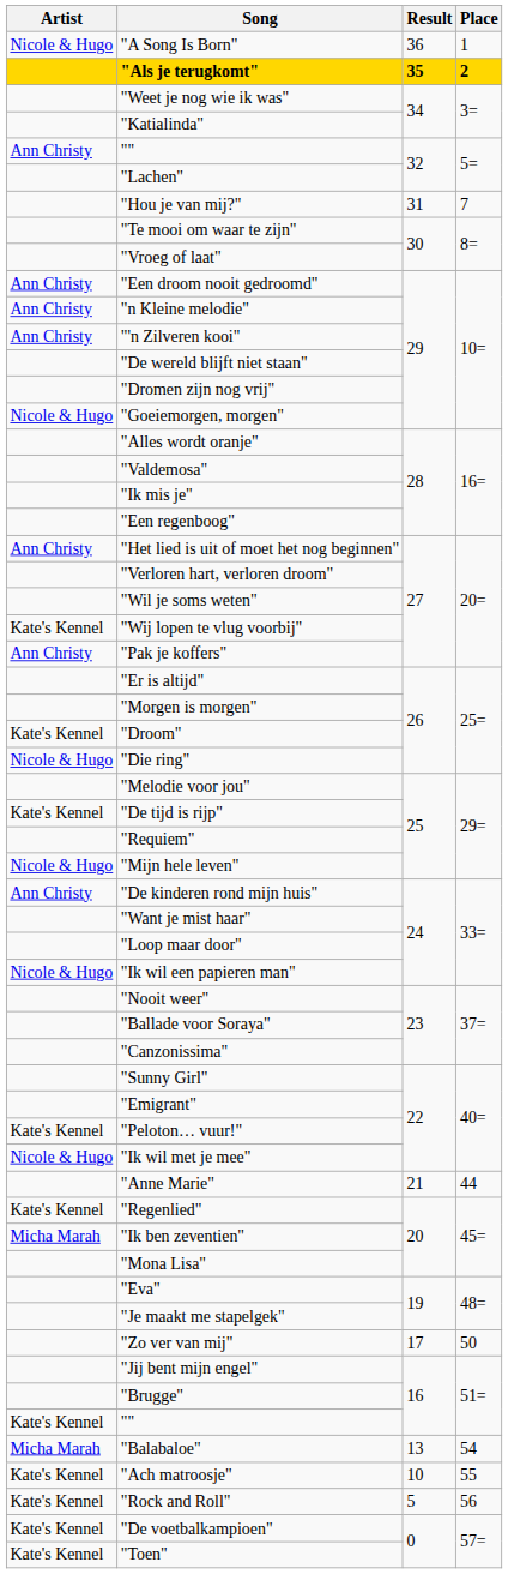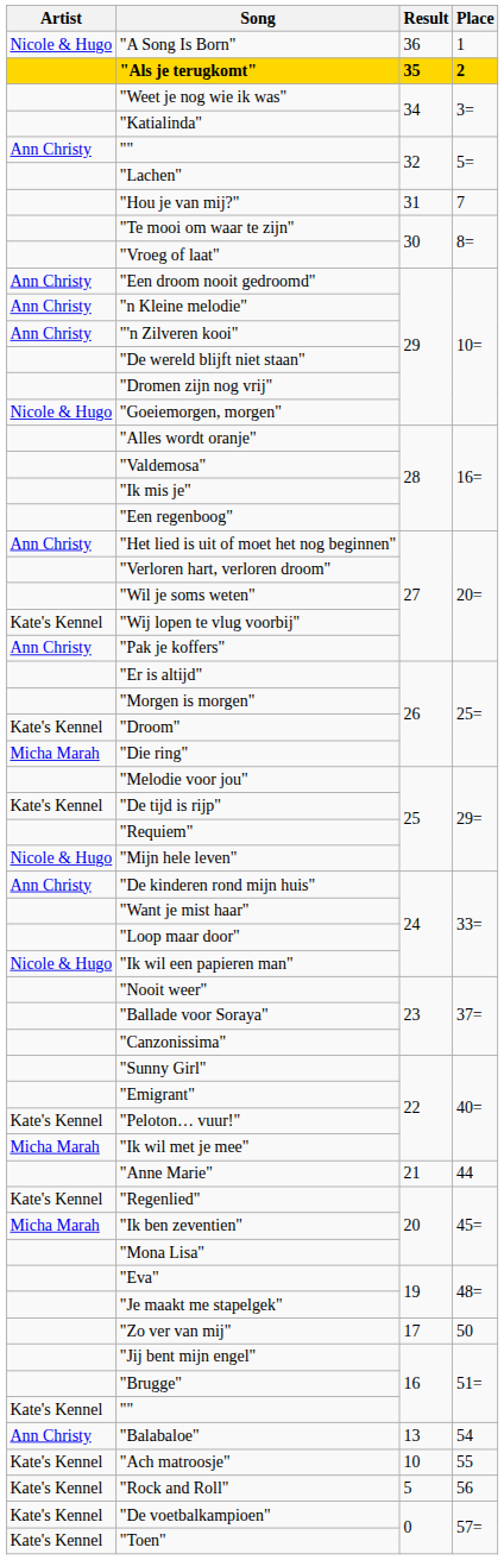"Die ring" | Artist: Nicole & Hugo -> Micha Marah
"Ik wil met je mee" | Artist: Nicole & Hugo -> Micha Marah
"Balabaloe" | Artist: Micha Marah -> Ann Christy
